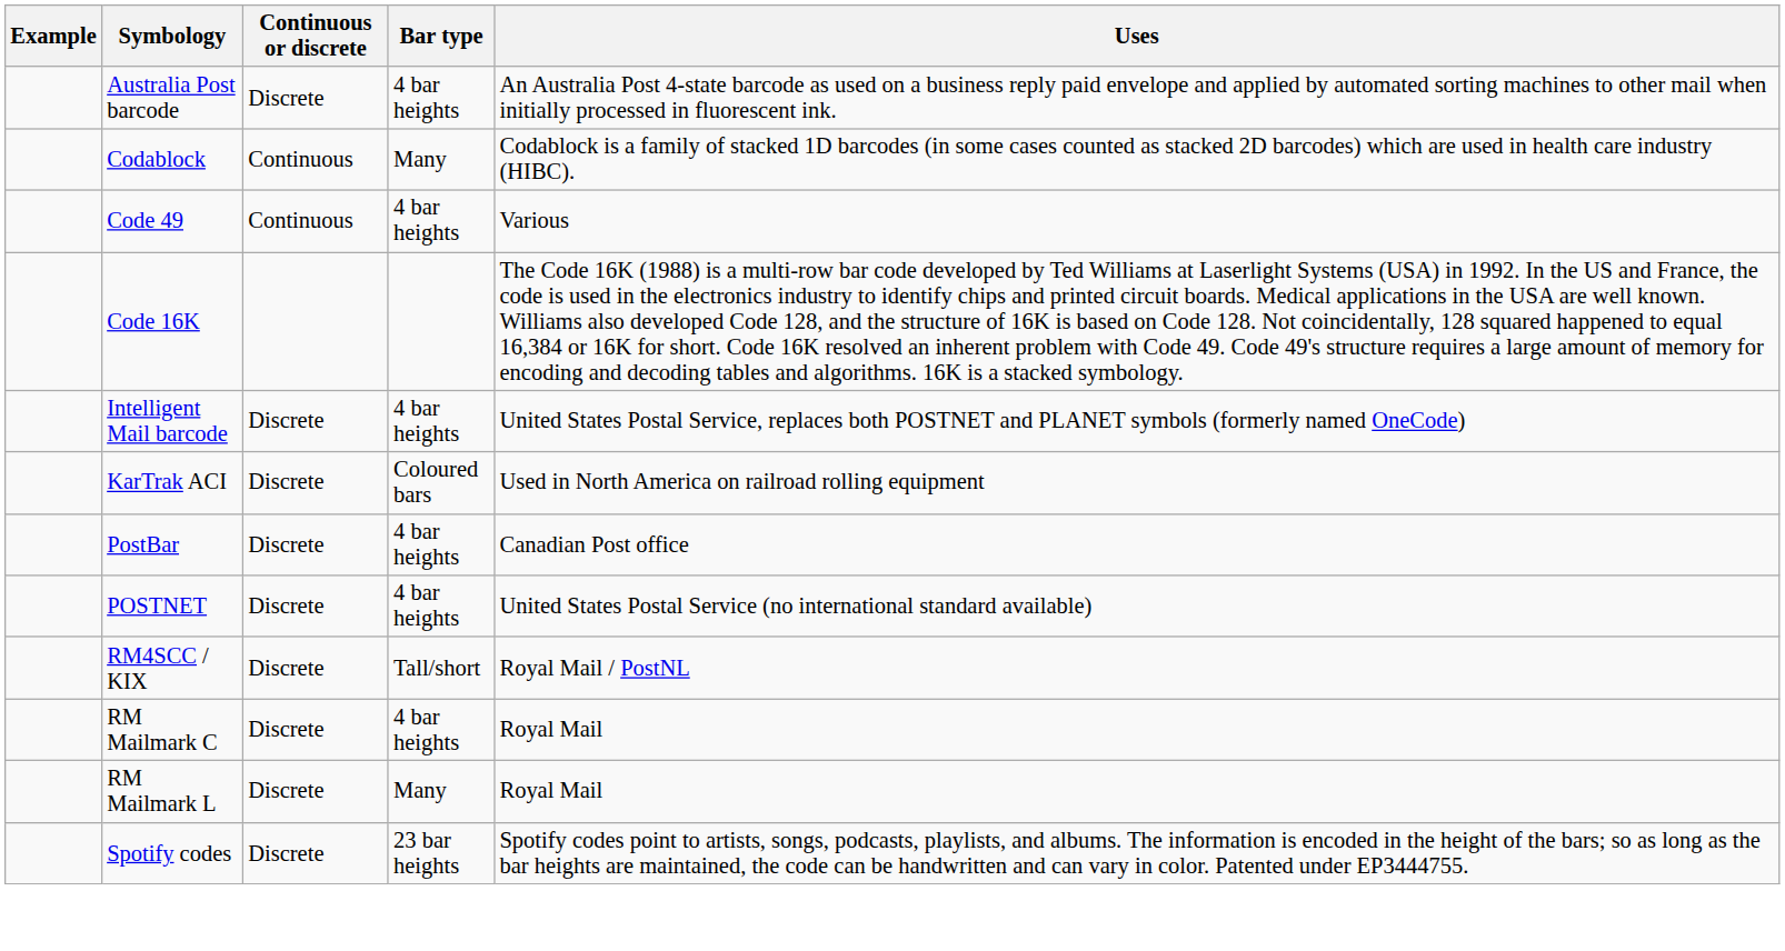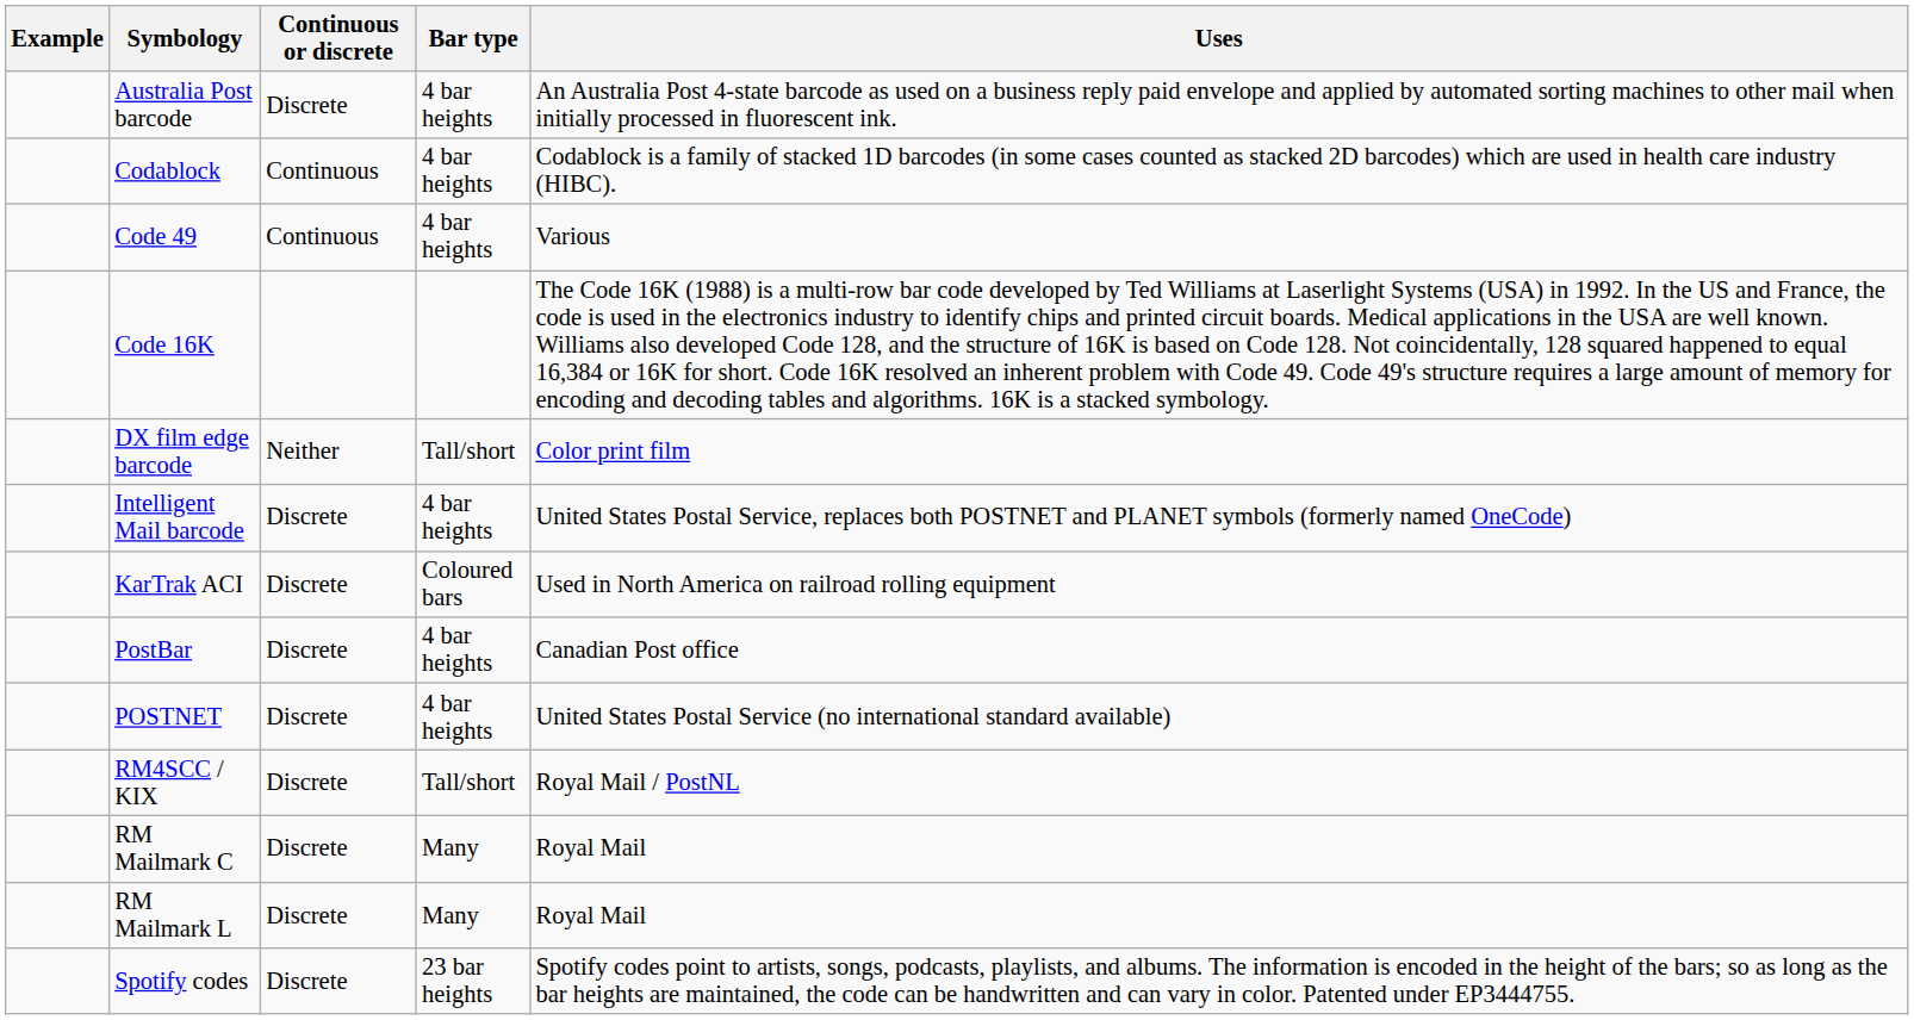Codablock | Bar type: Many -> 4 bar heights
+ row: DX film edge barcode | Neither | Tall/short | Color print film
RM Mailmark C | Bar type: 4 bar heights -> Many
